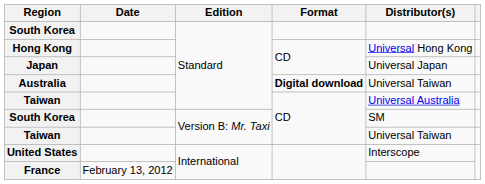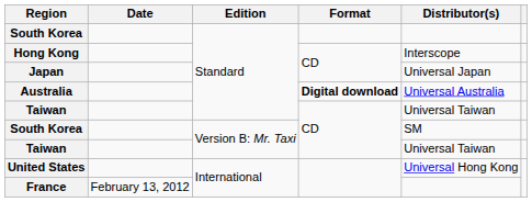Hong Kong | Distributor(s): Universal Hong Kong -> Interscope
Australia | Distributor(s): Universal Taiwan -> Universal Australia
Taiwan / Standard | Distributor(s): Universal Australia -> Universal Taiwan
United States | Distributor(s): Interscope -> Universal Hong Kong
